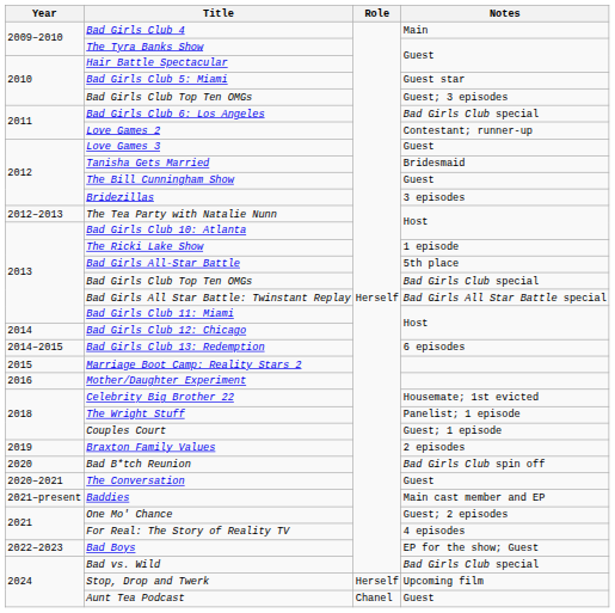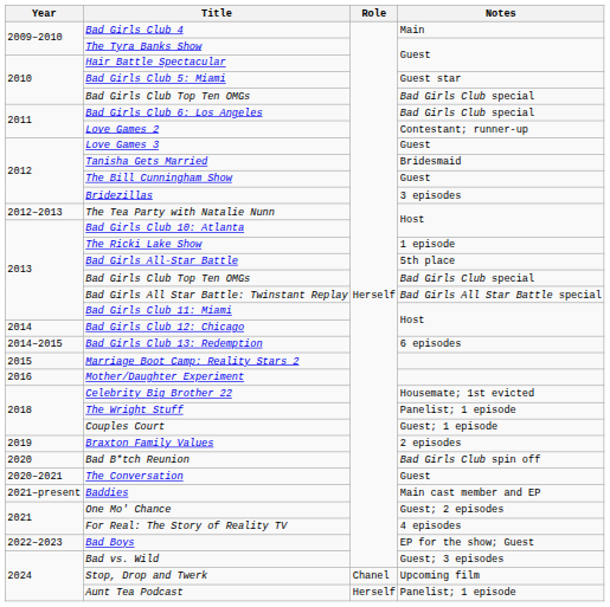2010 / Bad Girls Club Top Ten OMGs | Notes: Guest; 3 episodes -> Bad Girls Club special
Bad vs. Wild | Notes: Bad Girls Club special -> Guest; 3 episodes
Stop, Drop and Twerk | Role: Herself -> Chanel
Aunt Tea Podcast | Role: Chanel -> Herself
Aunt Tea Podcast | Notes: Guest -> Panelist; 1 episode
